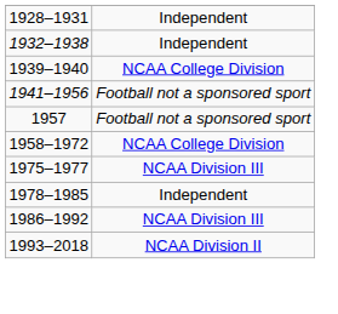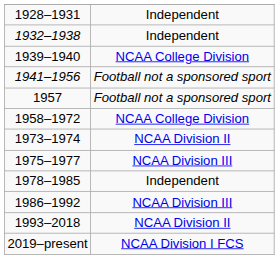+ row: 1973–1974 | NCAA Division II
+ row: 2019–present | NCAA Division I FCS
